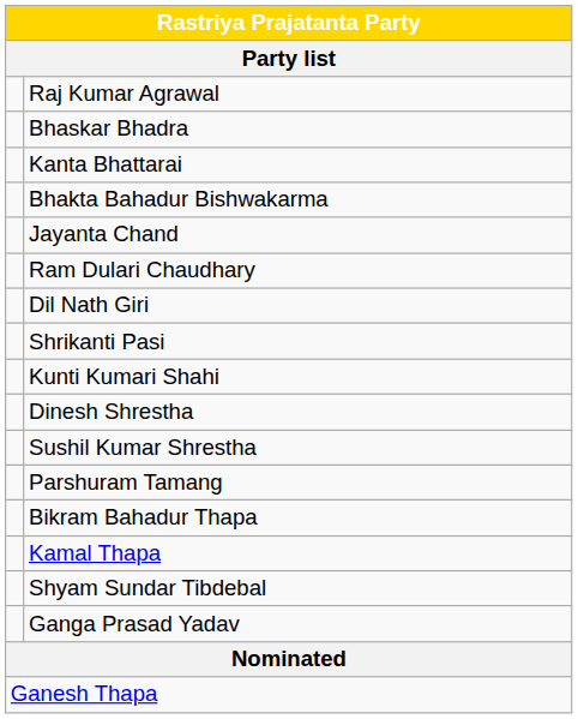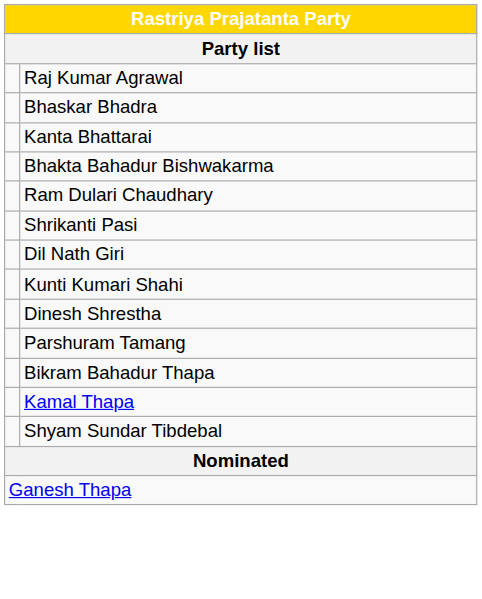- row: Jayanta Chand
rows swapped: Dil Nath Giri <-> Shrikanti Pasi
- row: Sushil Kumar Shrestha
- row: Ganga Prasad Yadav
